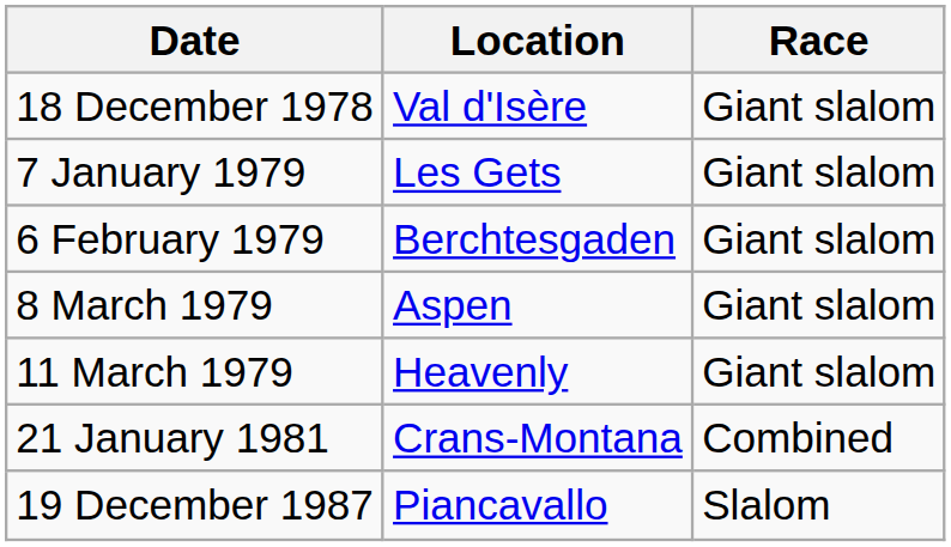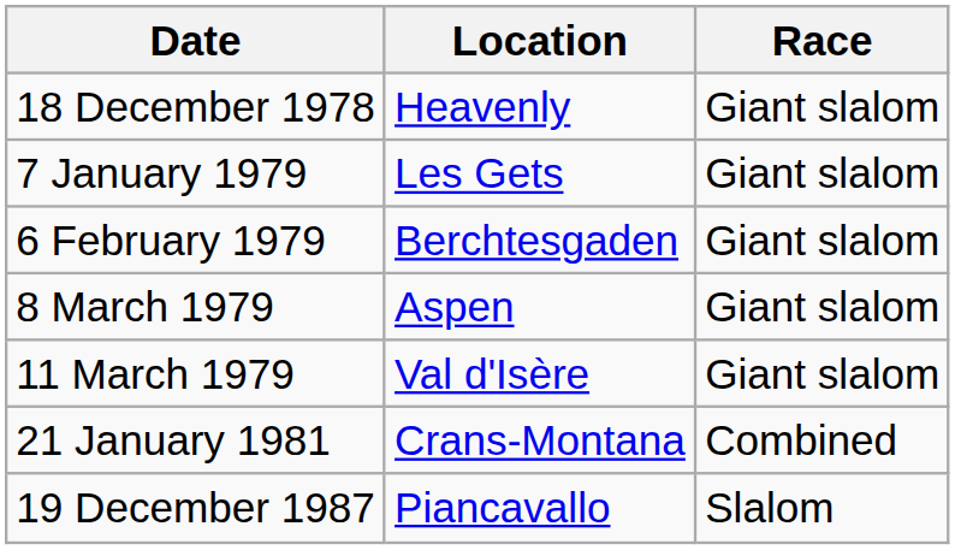18 December 1978 | Location: Val d'Isère -> Heavenly
11 March 1979 | Location: Heavenly -> Val d'Isère
